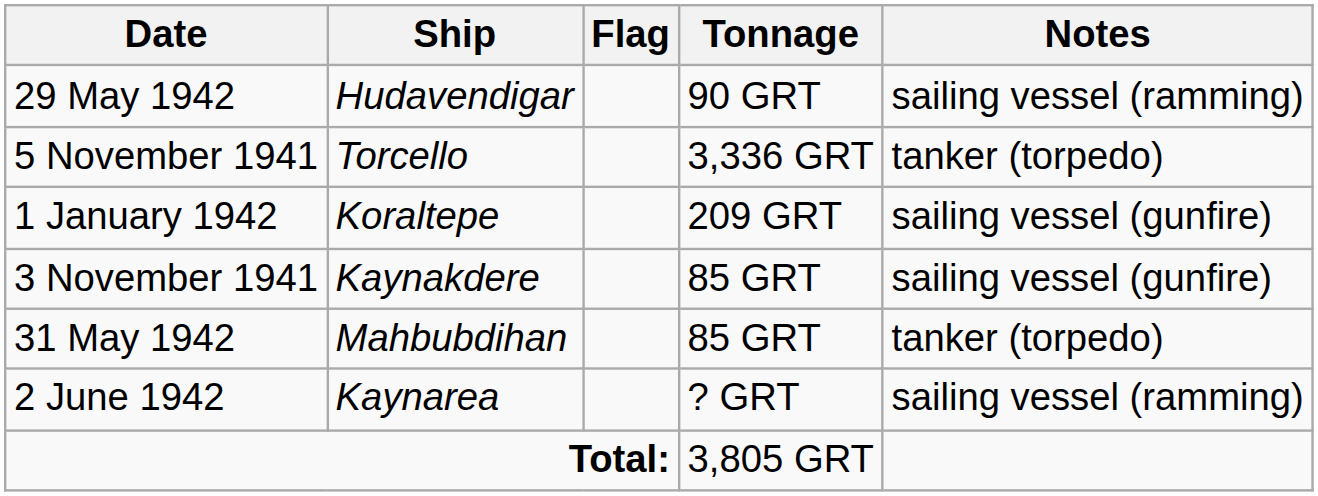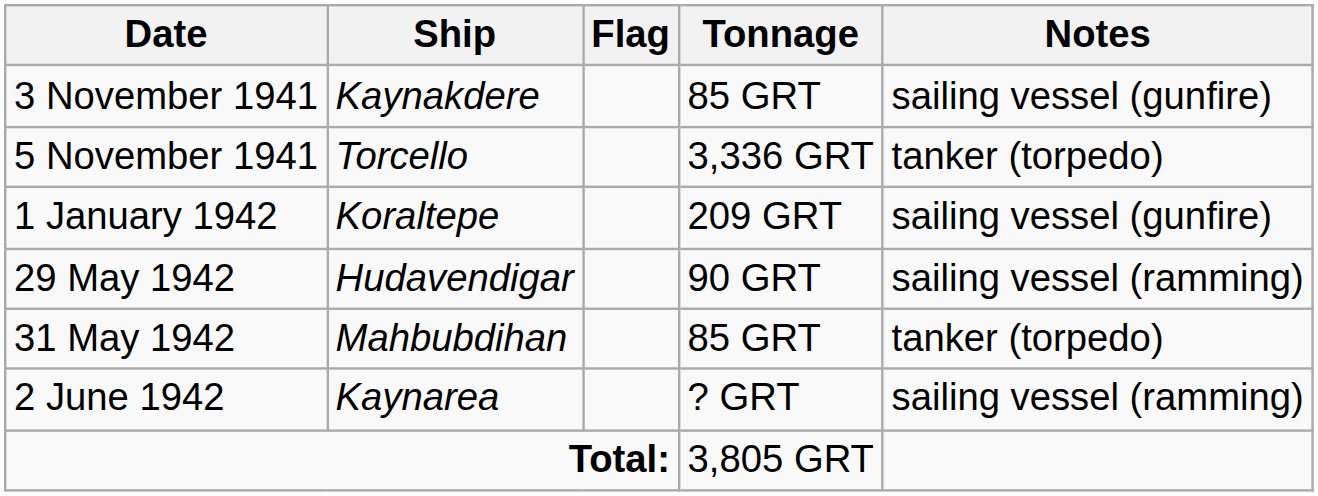rows swapped: 3 November 1941 <-> 29 May 1942
